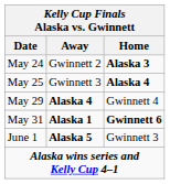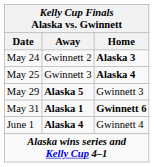May 29 | Away: Alaska 4 -> Alaska 5
May 29 | Home: Gwinnett 4 -> Gwinnett 3
June 1 | Away: Alaska 5 -> Alaska 4
June 1 | Home: Gwinnett 3 -> Gwinnett 4
